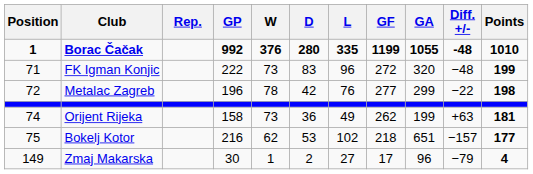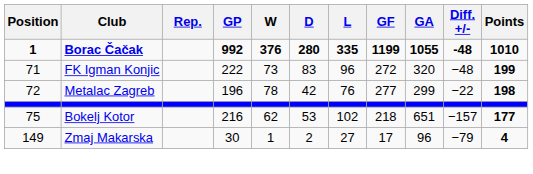- row: 74 | Orijent Rijeka | 158 | 73 | 36 | 49 | 262 | 199 | +63 | 181
